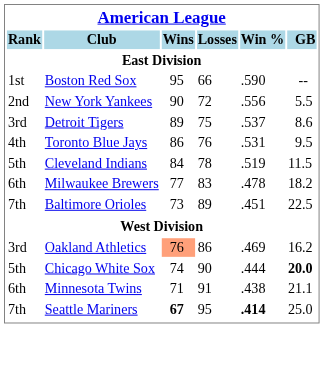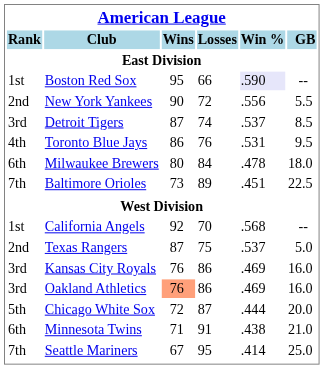Boston Red Sox | Win %: no background -> lavender background
Detroit Tigers | Wins: 89 -> 87
Detroit Tigers | Losses: 75 -> 74
Detroit Tigers | GB: 8.6 -> 8.5
- row: 5th | Cleveland Indians | 84 | 78 | .519 | 11.5
Milwaukee Brewers | Wins: 77 -> 80
Milwaukee Brewers | Losses: 83 -> 84
Milwaukee Brewers | GB: 18.2 -> 18.0
+ row: 1st | California Angels | 92 | 70 | .568 | --
+ row: 2nd | Texas Rangers | 87 | 75 | .537 | 5.0
+ row: 3rd | Kansas City Royals | 76 | 86 | .469 | 16.0
Oakland Athletics | GB: 16.2 -> 16.0
Chicago White Sox | Wins: 74 -> 72
Chicago White Sox | Losses: 90 -> 87
Chicago White Sox | GB: bold -> normal
Minnesota Twins | GB: 21.1 -> 21.0
Seattle Mariners | Wins: bold -> normal
Seattle Mariners | Win %: bold -> normal
